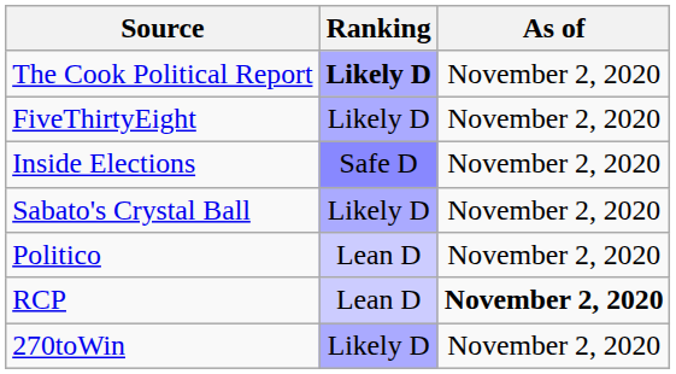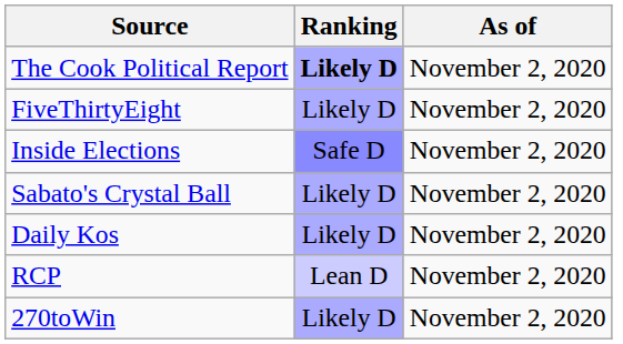- row: Politico | Lean D | November 2, 2020
+ row: Daily Kos | Likely D | November 2, 2020
RCP | As of: bold -> normal
